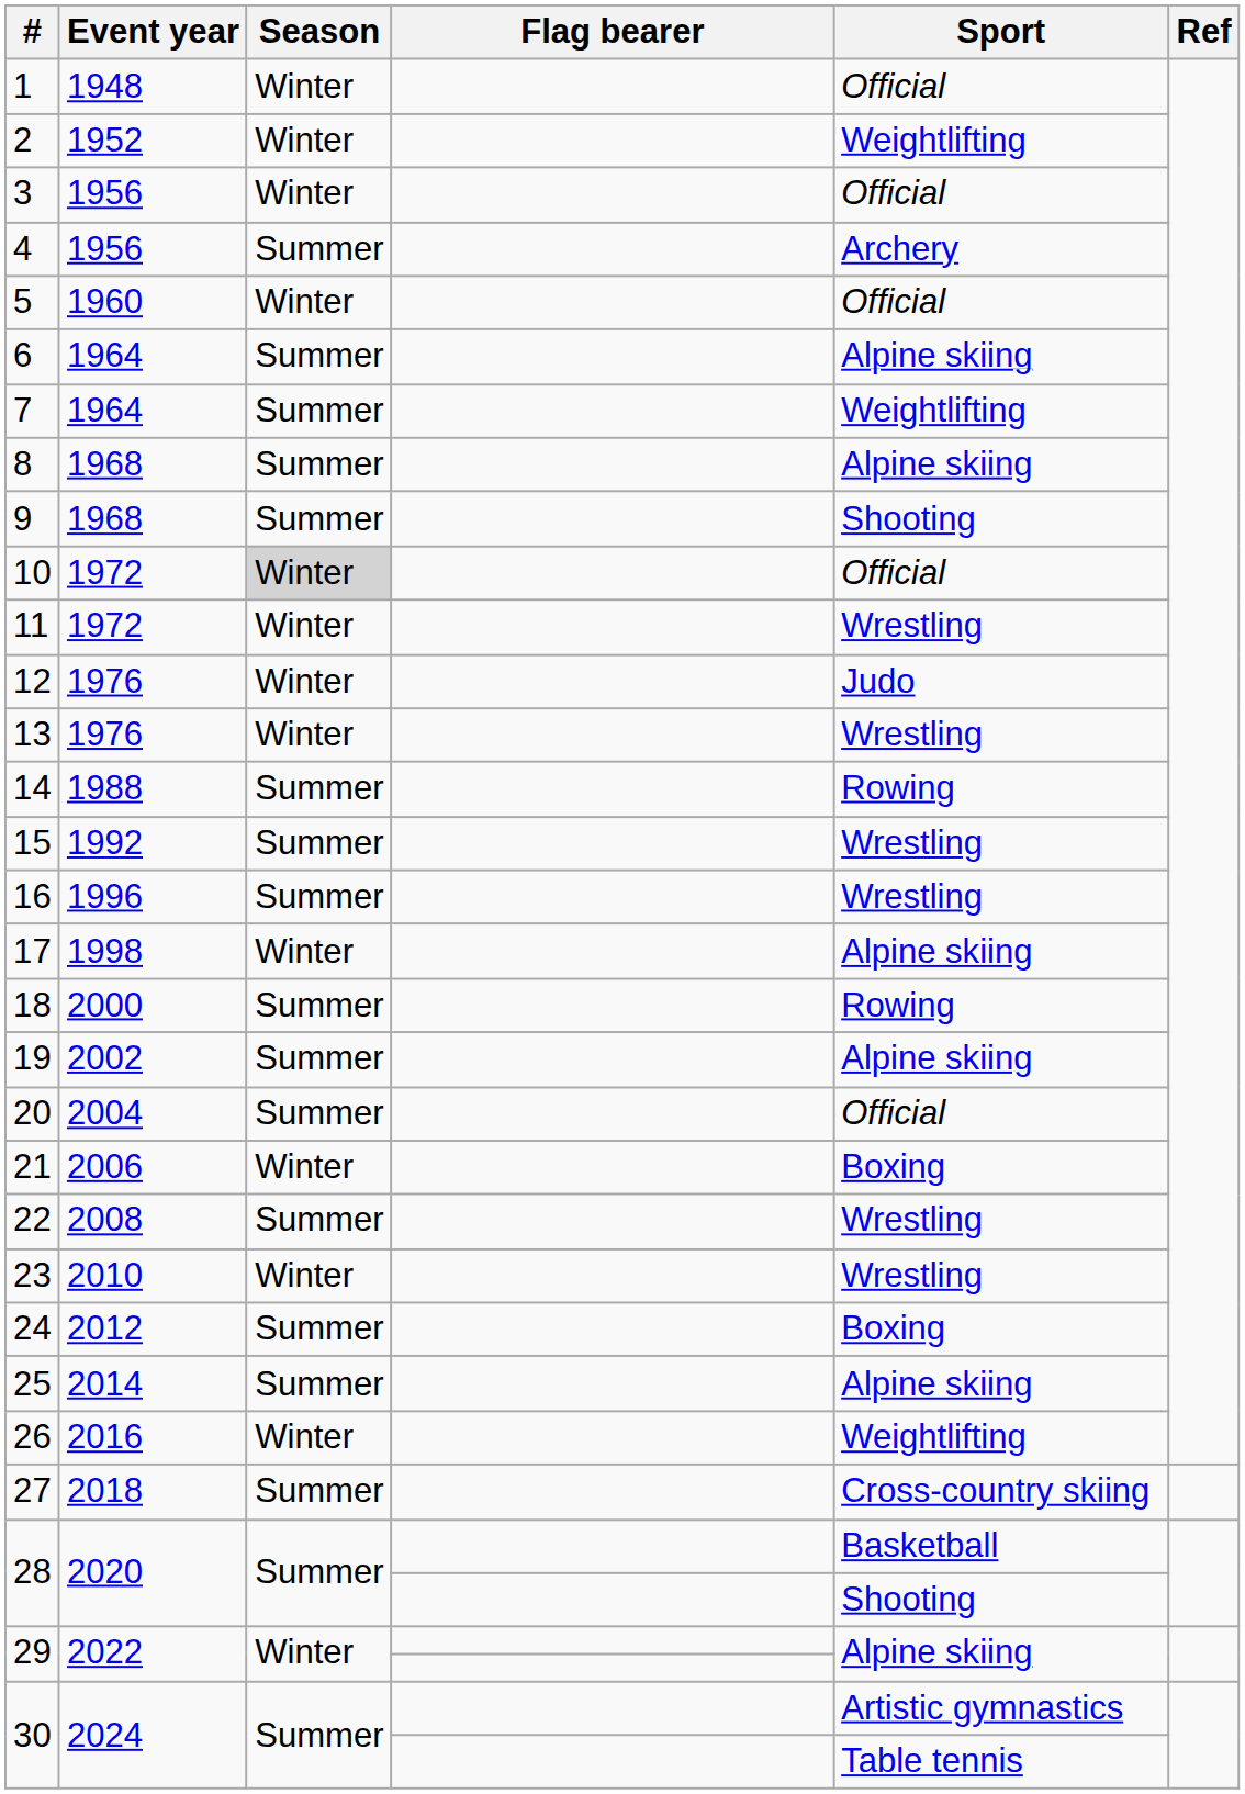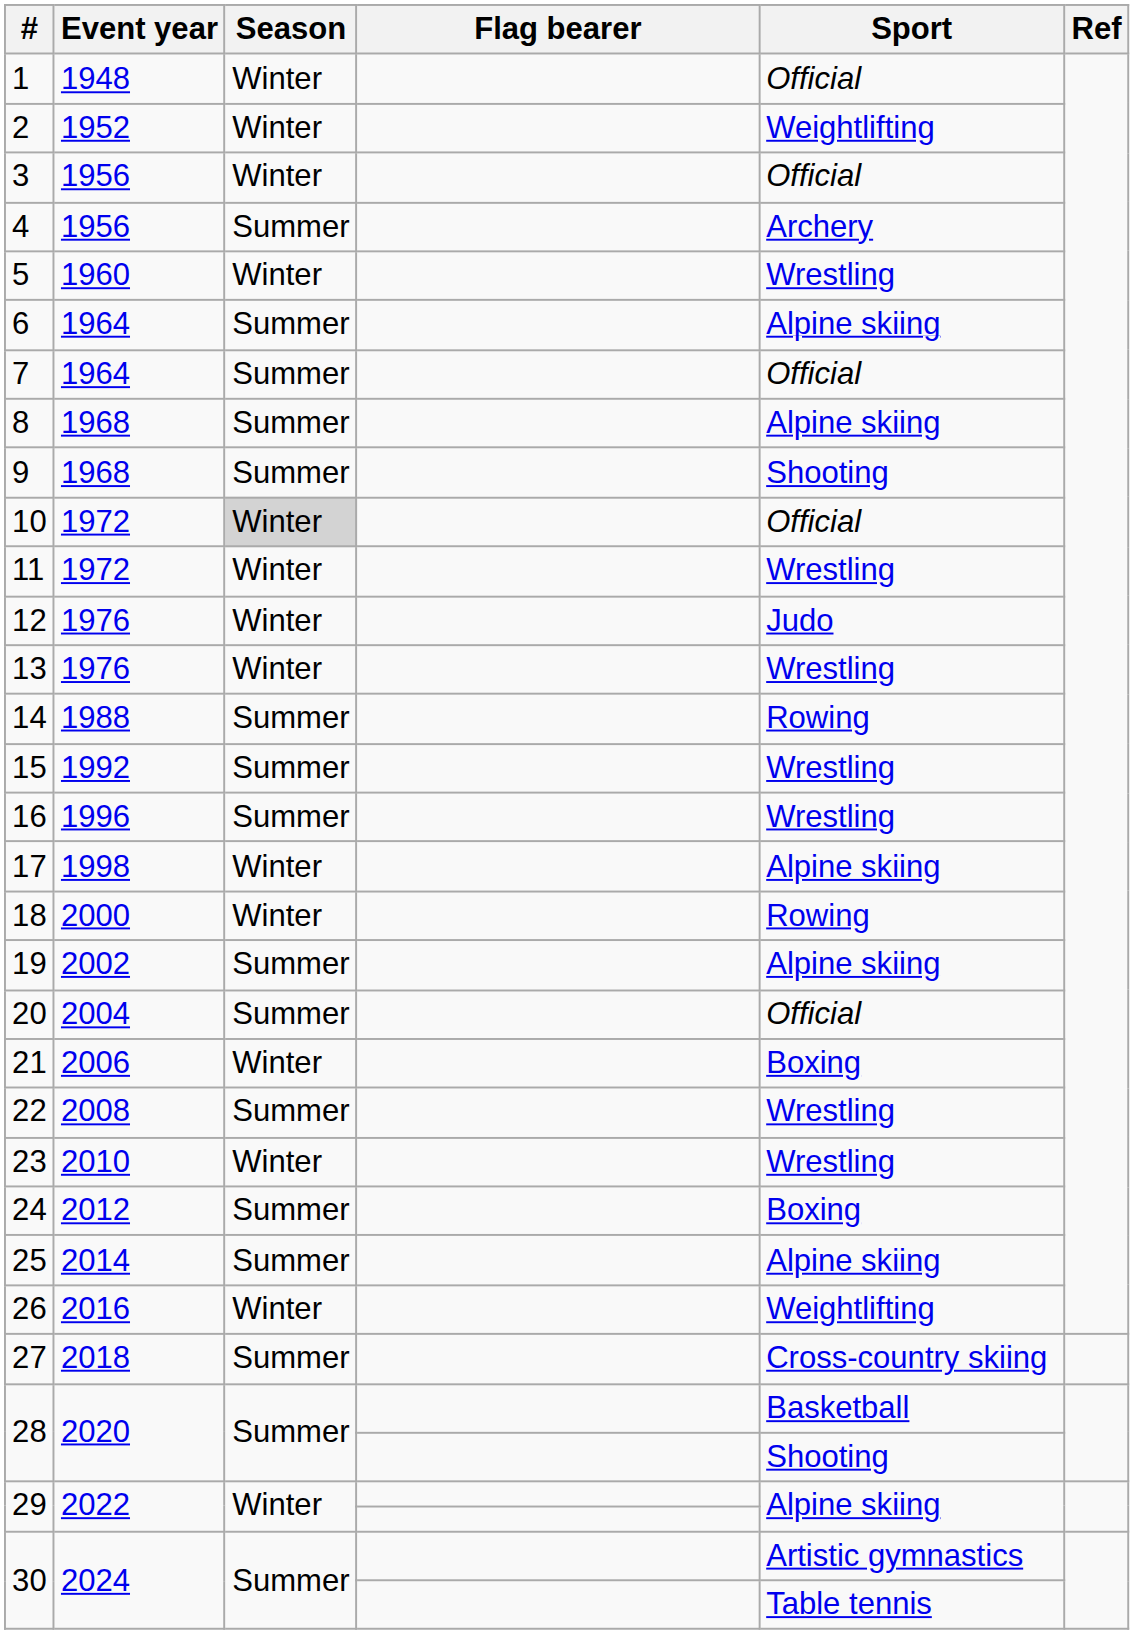5 | Sport: Official -> Wrestling
7 | Sport: Weightlifting -> Official
18 | Season: Summer -> Winter
